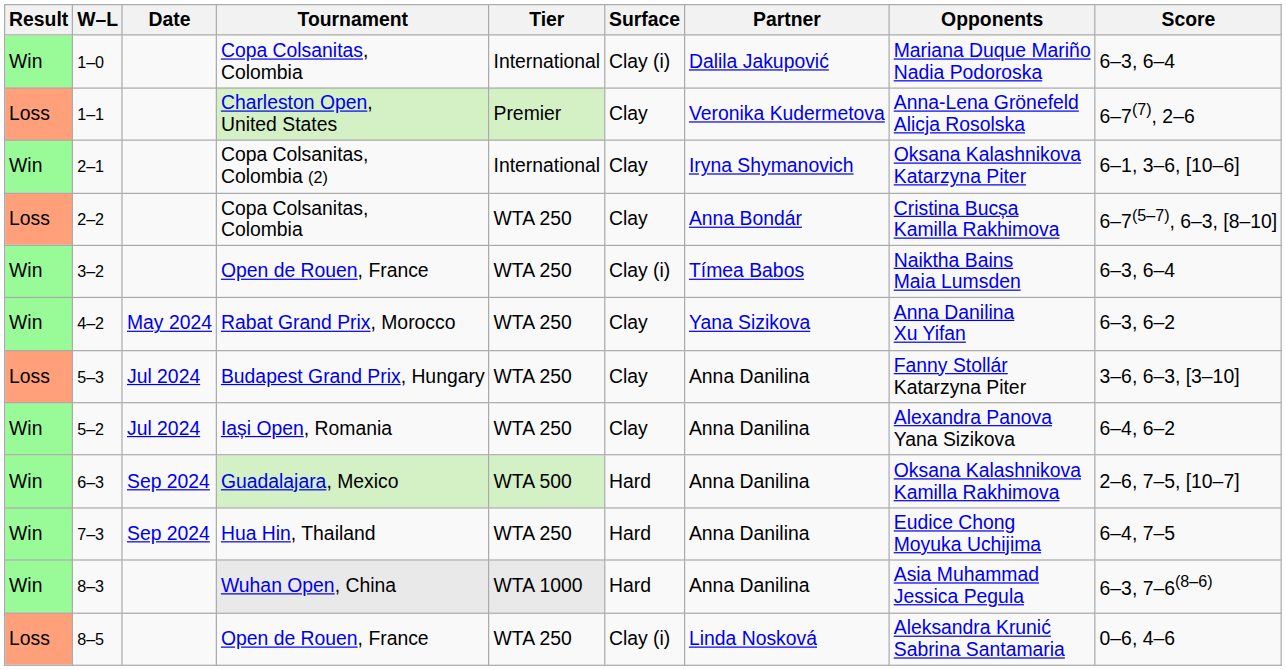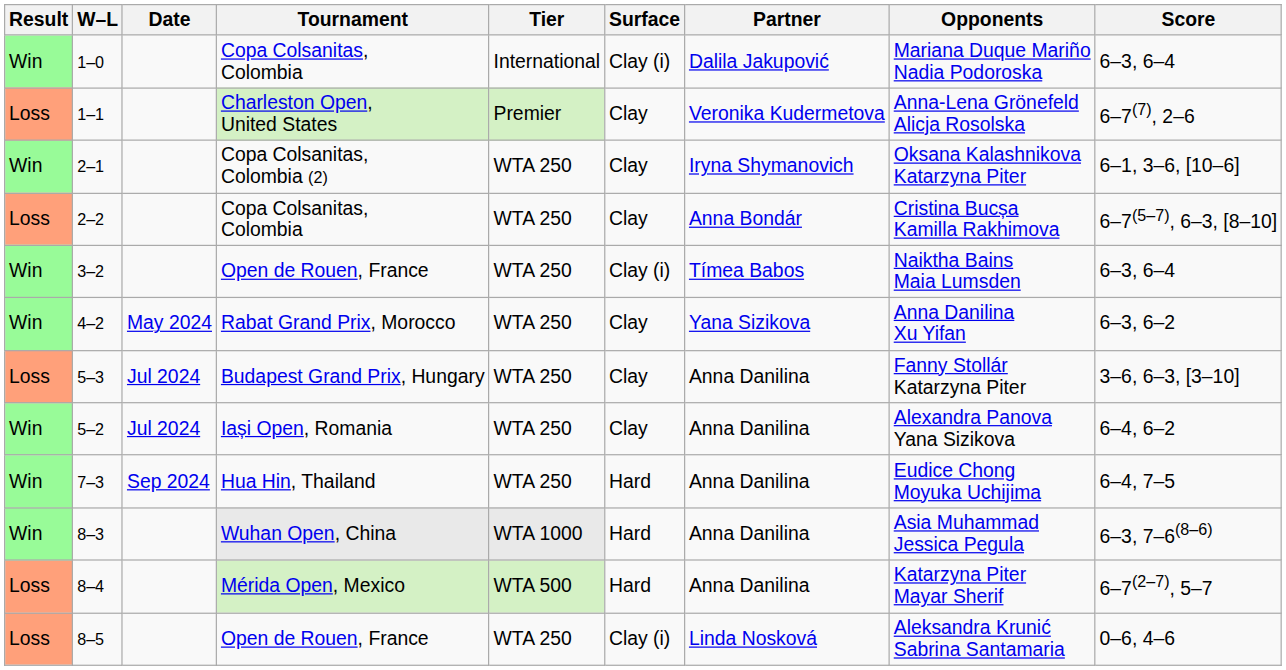2–1 | Tier: International -> WTA 250
- row: Win | 6–3 | Sep 2024 | Guadalajara, Mexico | WTA 500 | Hard | Anna Danilina | Oksana Kalashnikova Kamilla Rakhimova | 2–6, 7–5, [10–7]
+ row: Loss | 8–4 | Mérida Open, Mexico | WTA 500 | Hard | Anna Danilina | Katarzyna Piter Mayar Sherif | 6–7(2–7), 5–7
